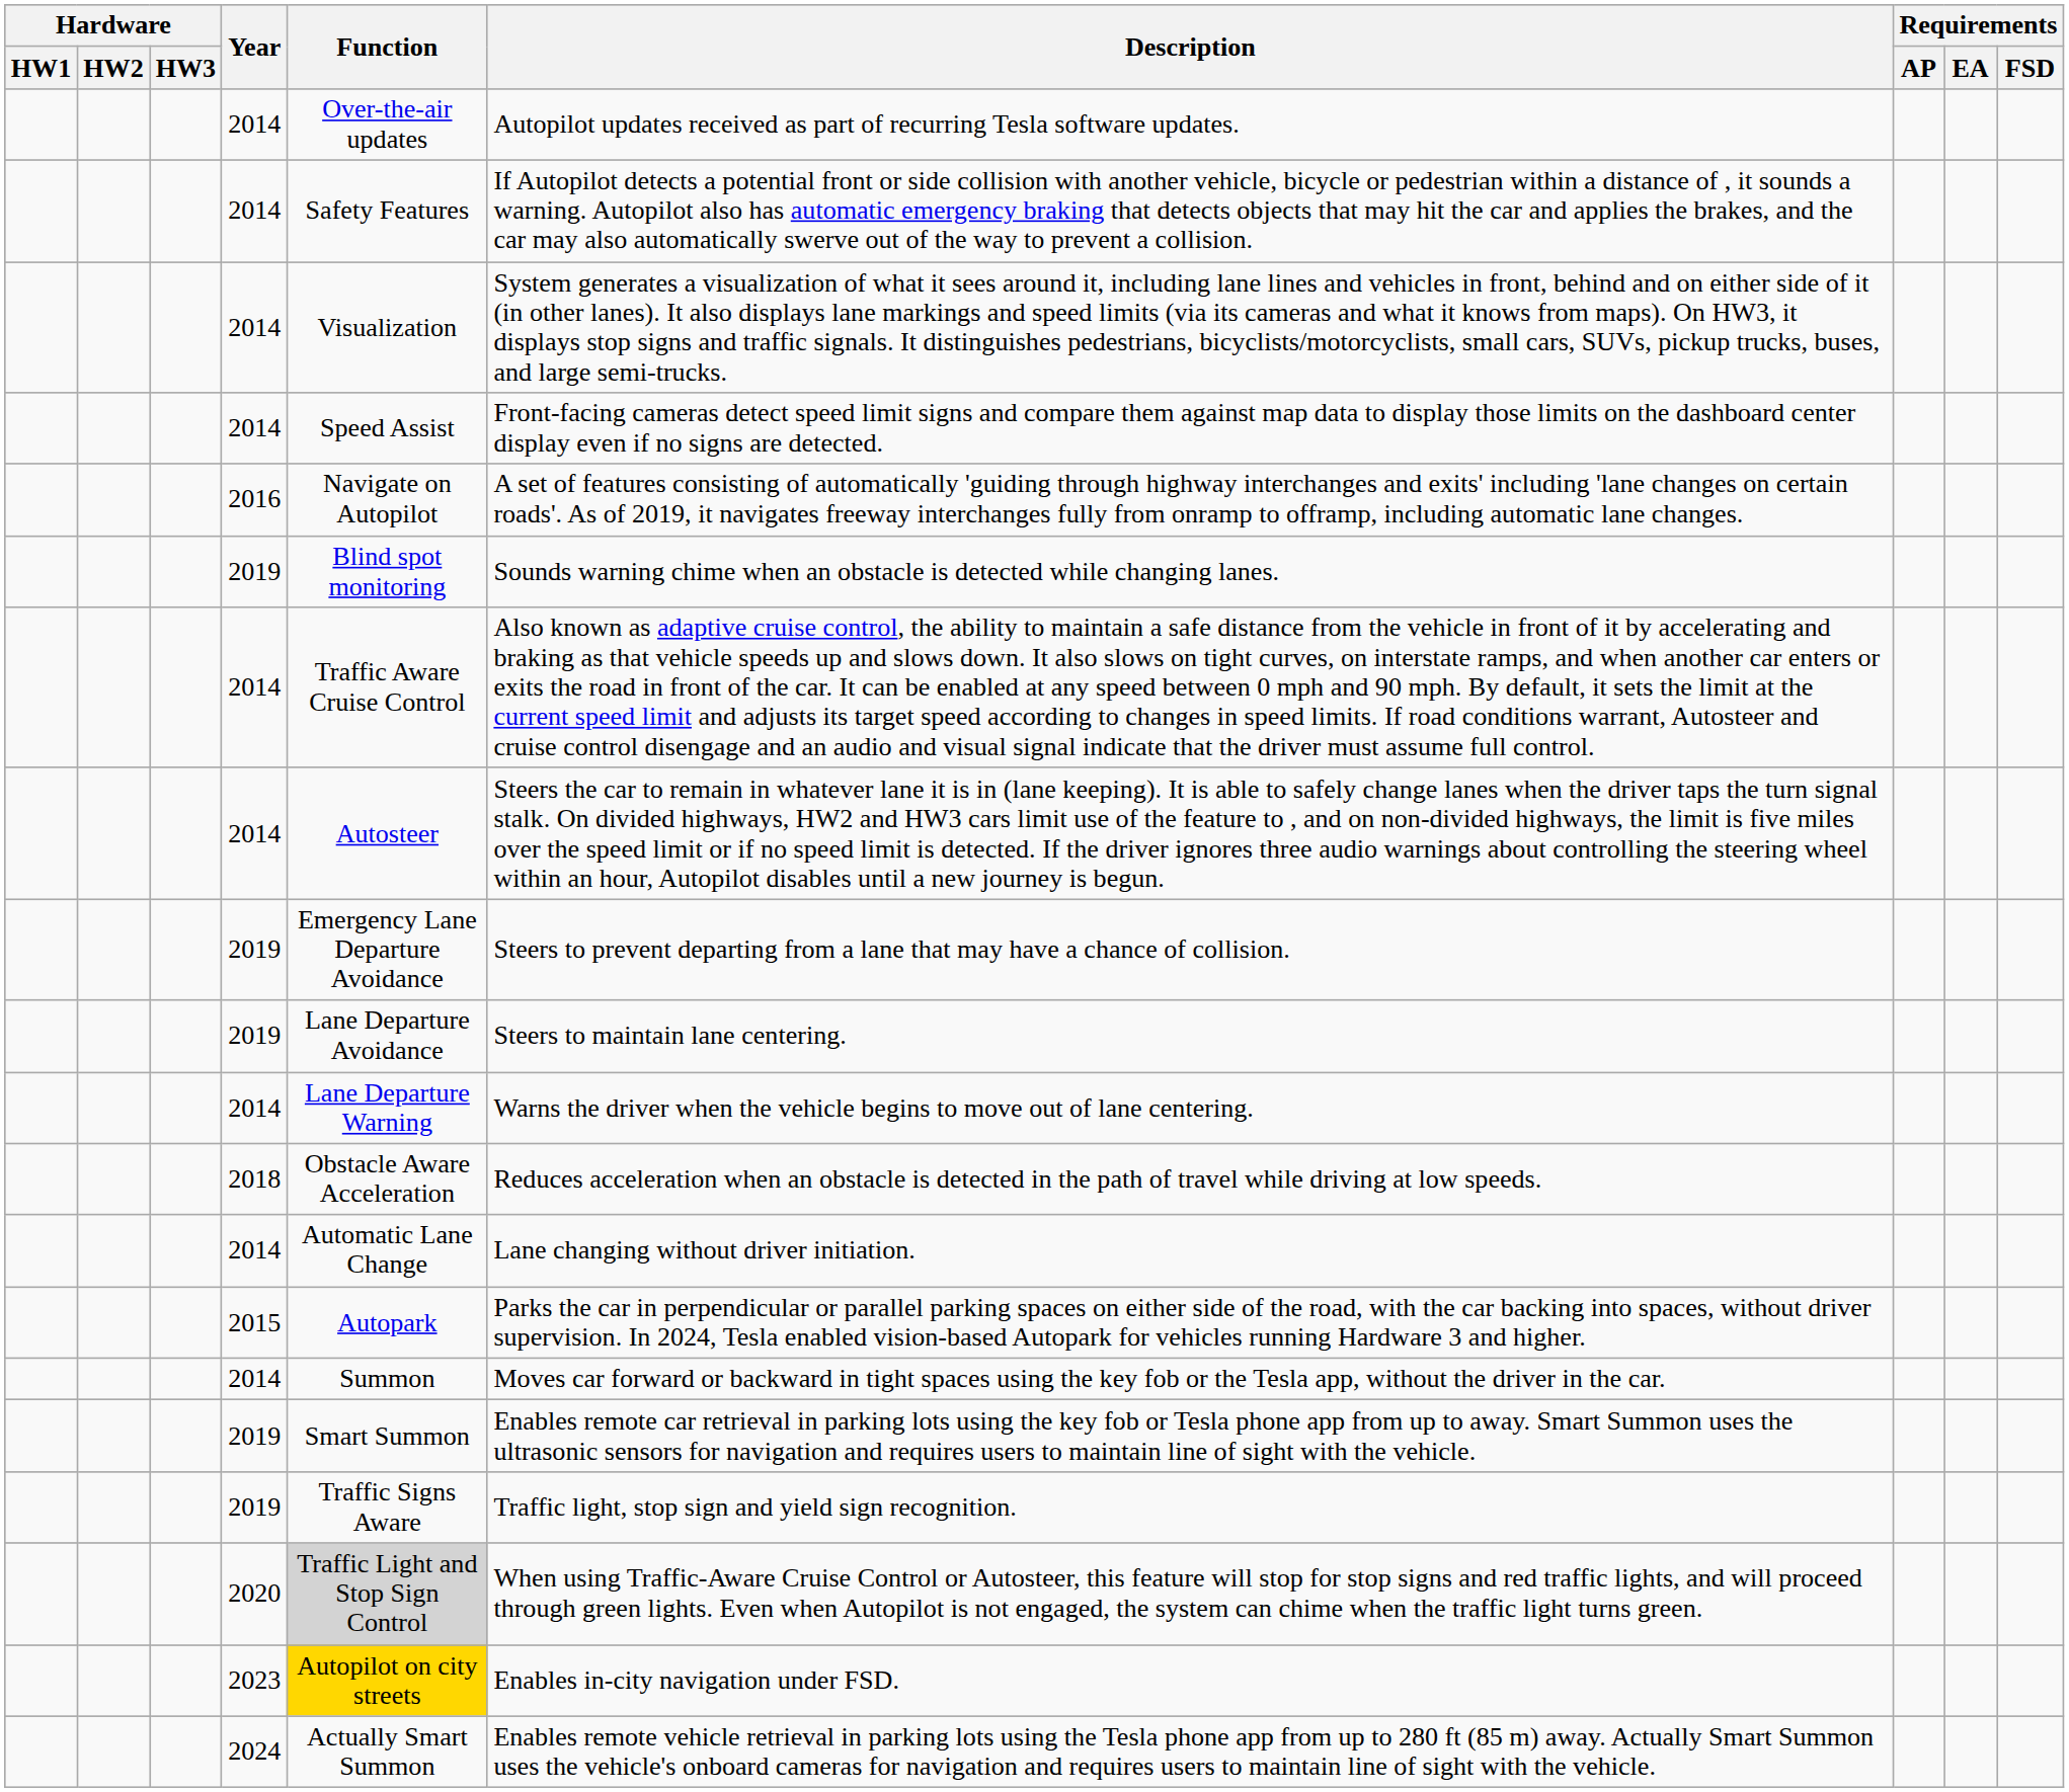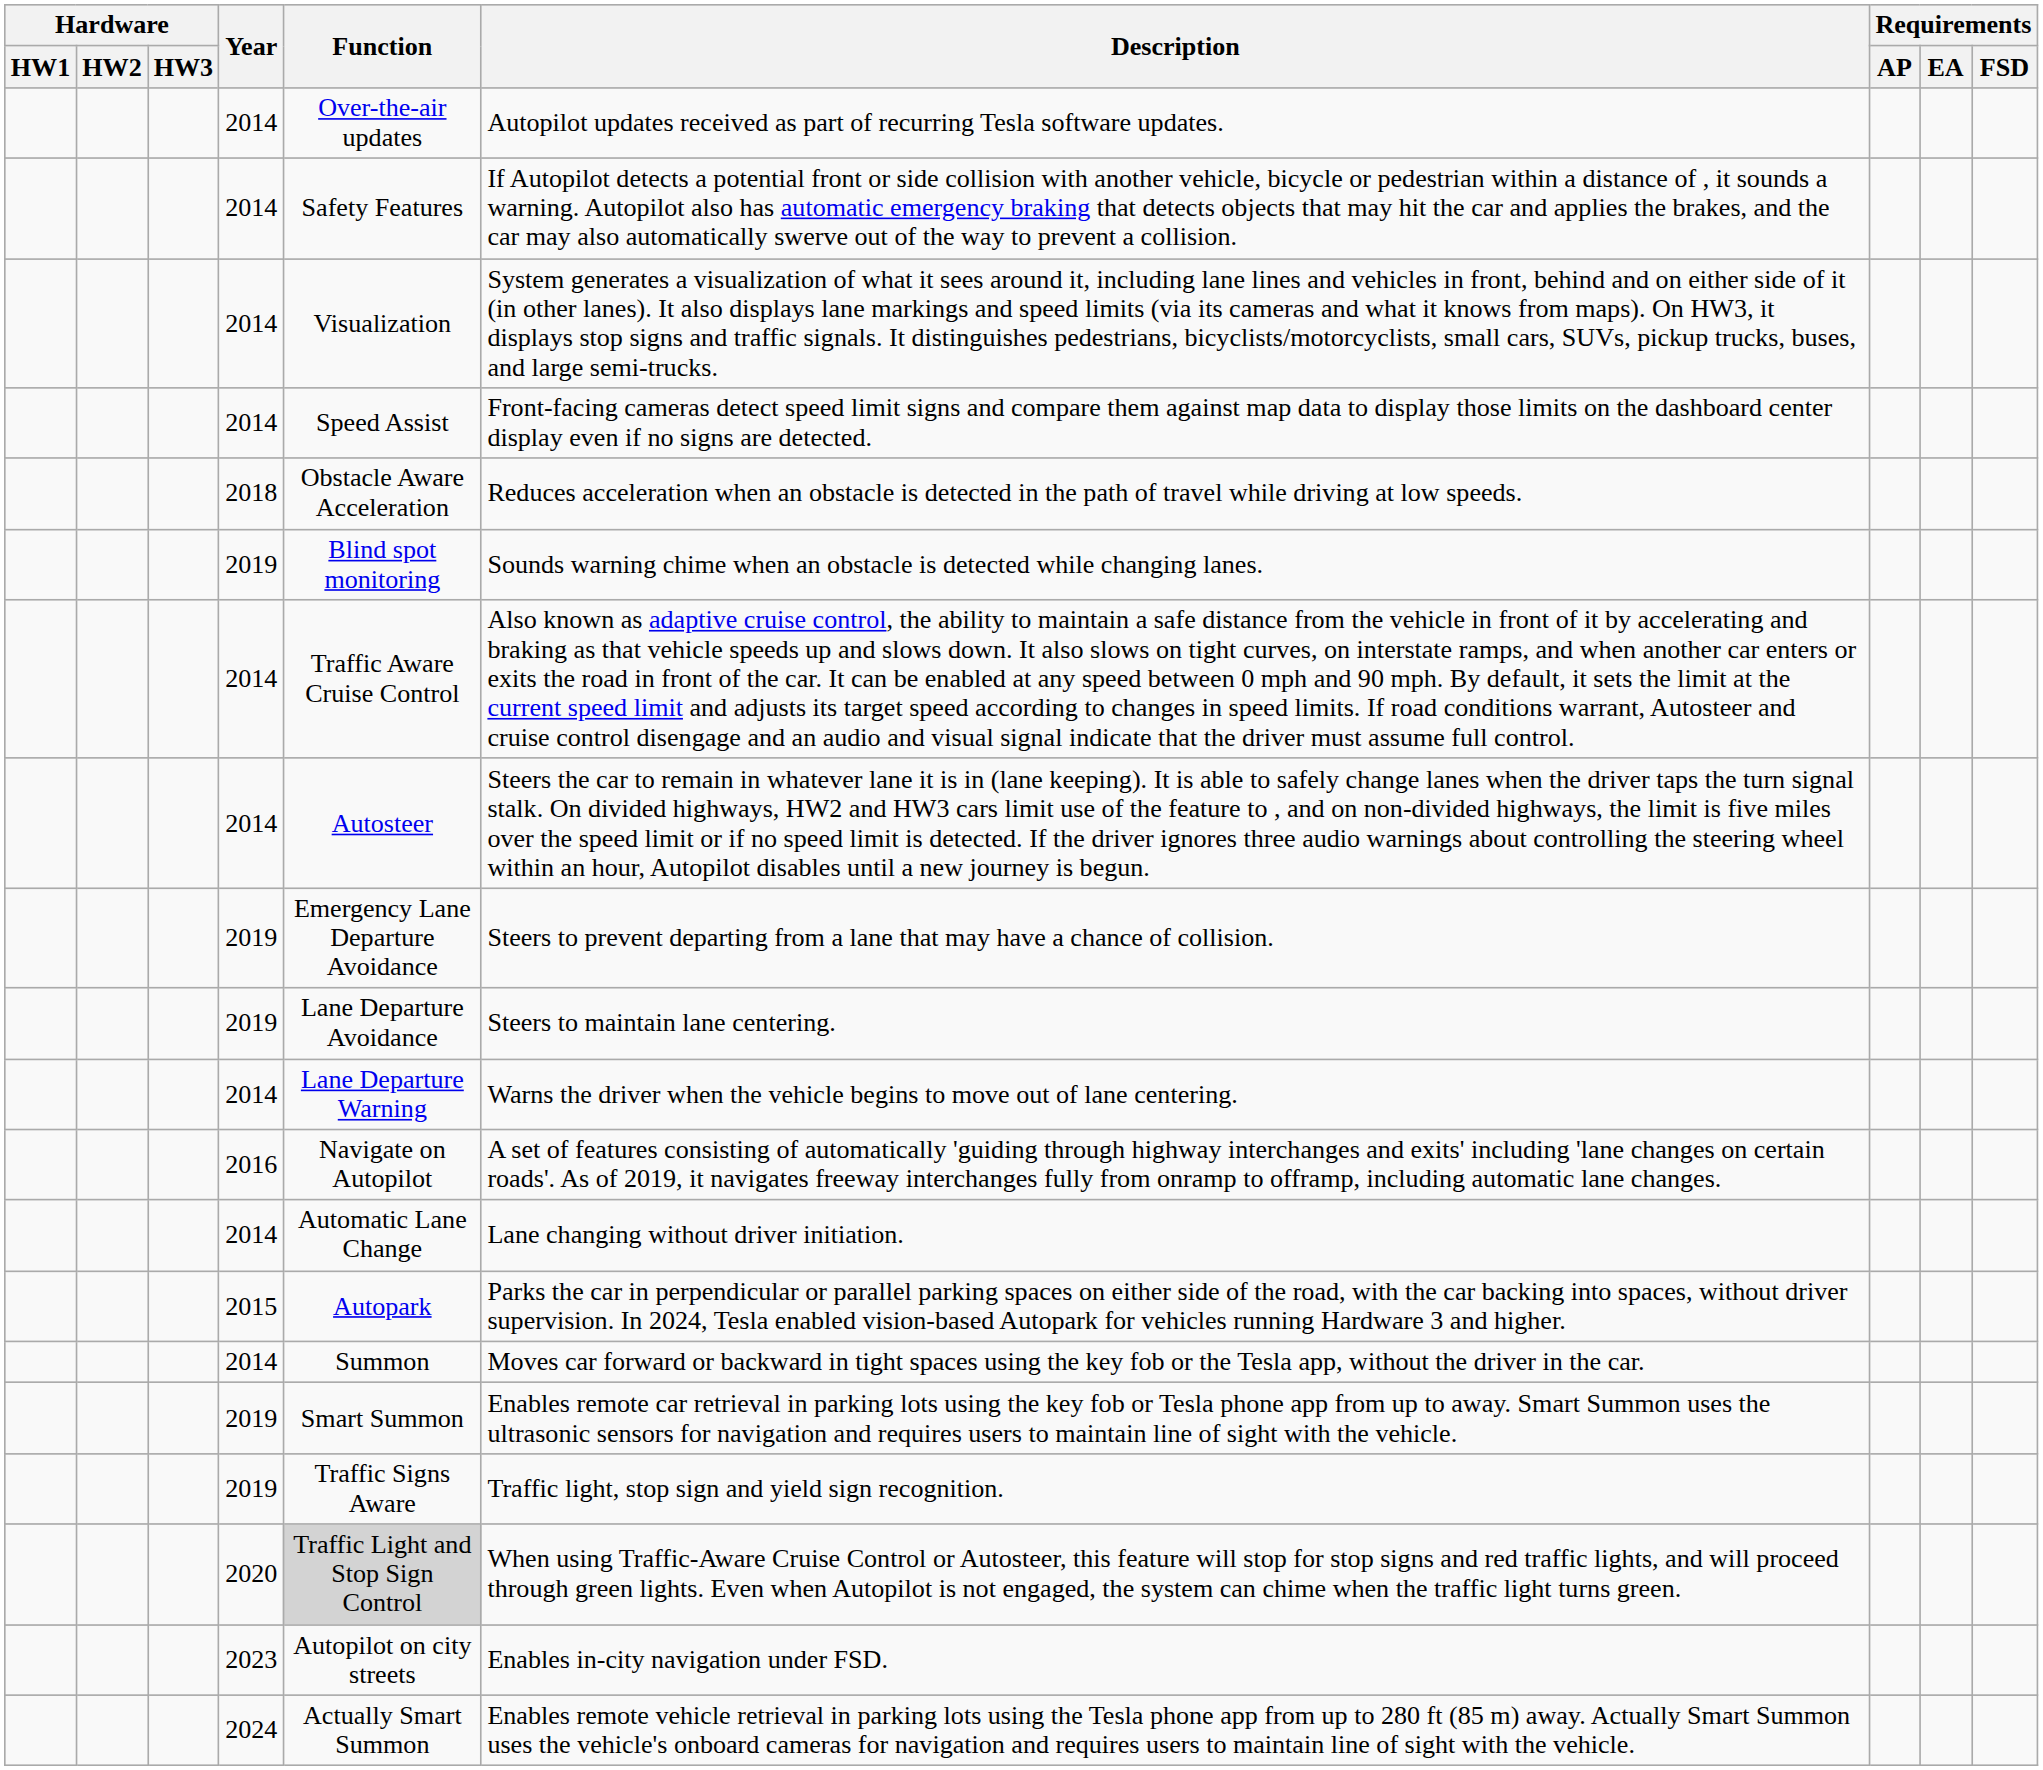rows swapped: 2018 <-> 2016
2023 | Function: gold background -> no background
